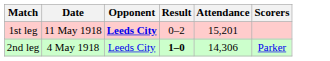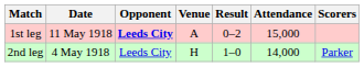+ column: Venue | A | H
1st leg | Attendance: 15,201 -> 15,000
2nd leg | Result: bold -> normal
2nd leg | Attendance: 14,306 -> 14,000
